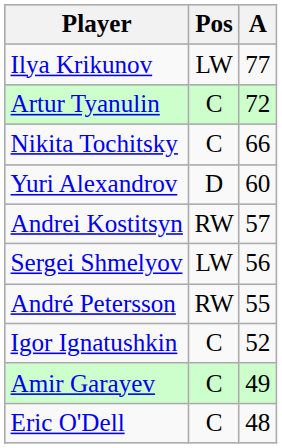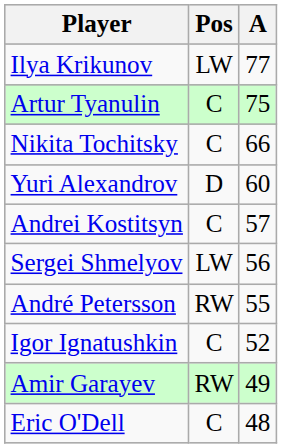Artur Tyanulin | A: 72 -> 75
Andrei Kostitsyn | Pos: RW -> C
Amir Garayev | Pos: C -> RW
